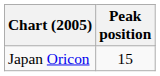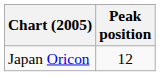Japan Oricon | Peak position: 15 -> 12
